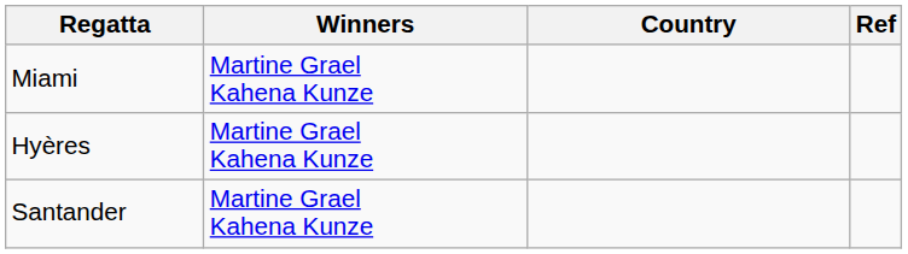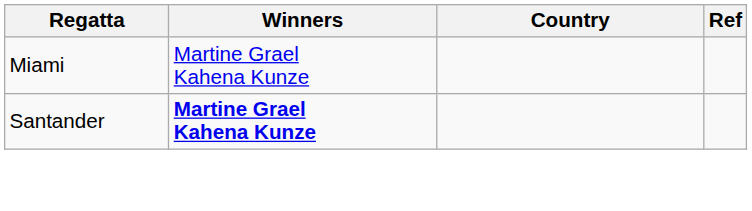- row: Hyères | Martine Grael Kahena Kunze
Santander | Winners: normal -> bold
